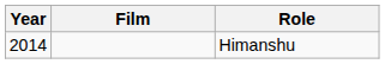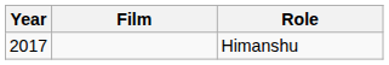Himanshu | Year: 2014 -> 2017
